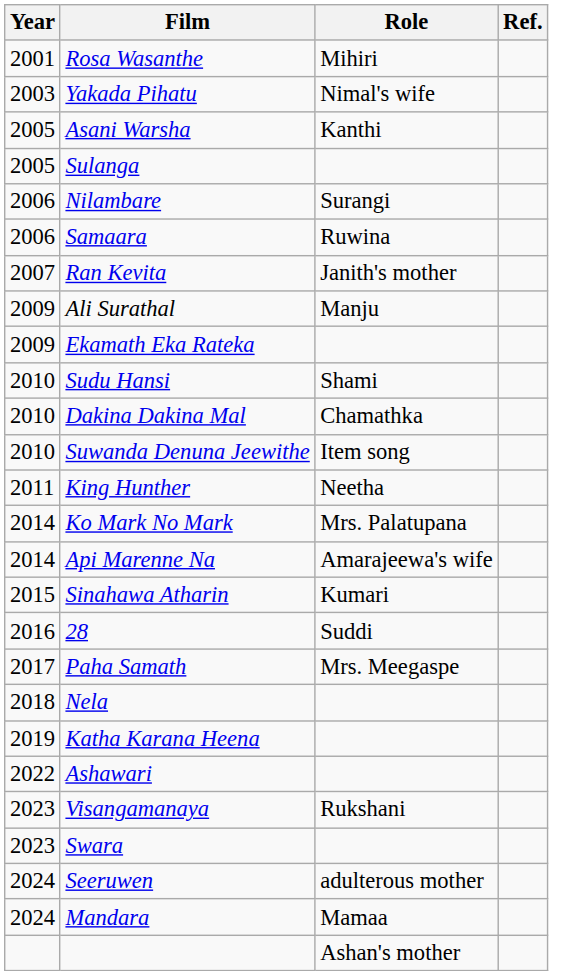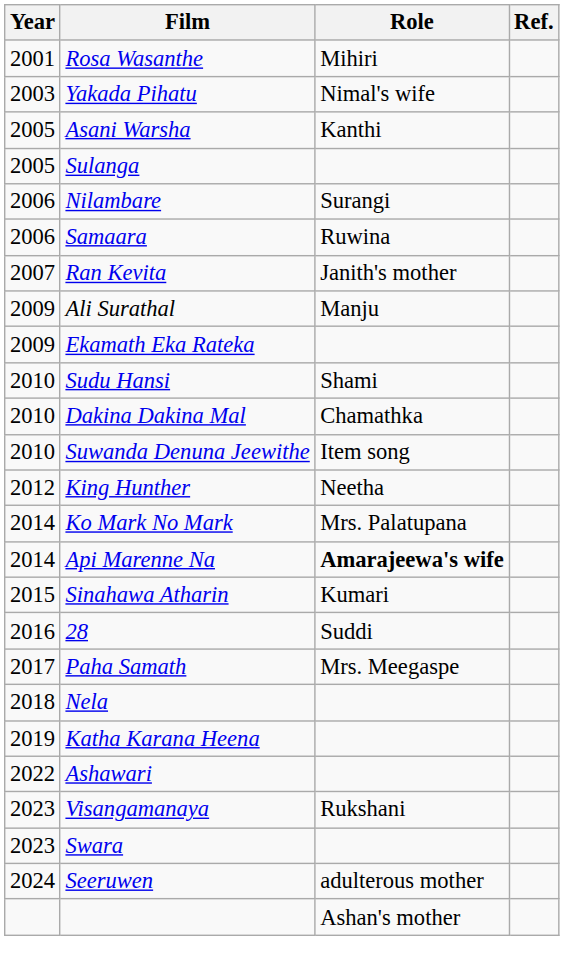King Hunther | Year: 2011 -> 2012
Api Marenne Na | Role: normal -> bold
- row: 2024 | Mandara | Mamaa
